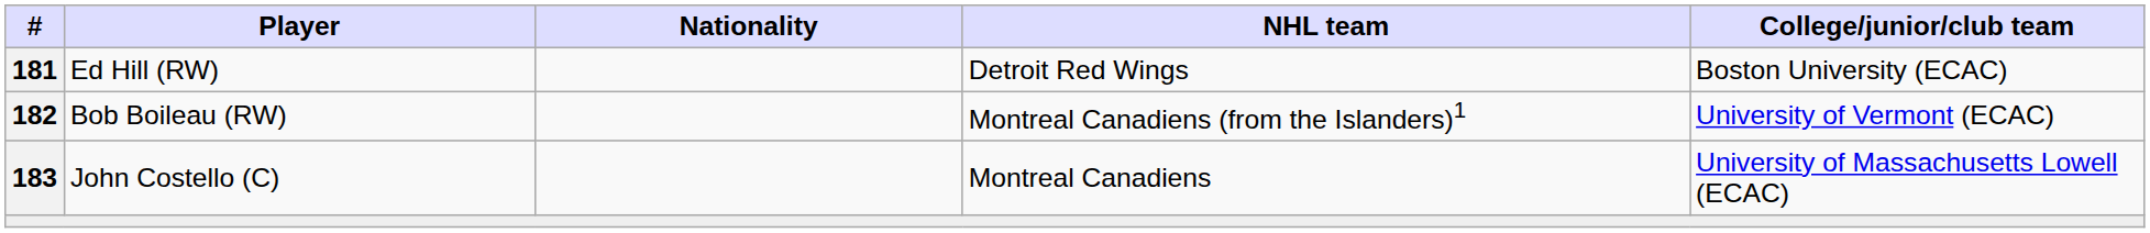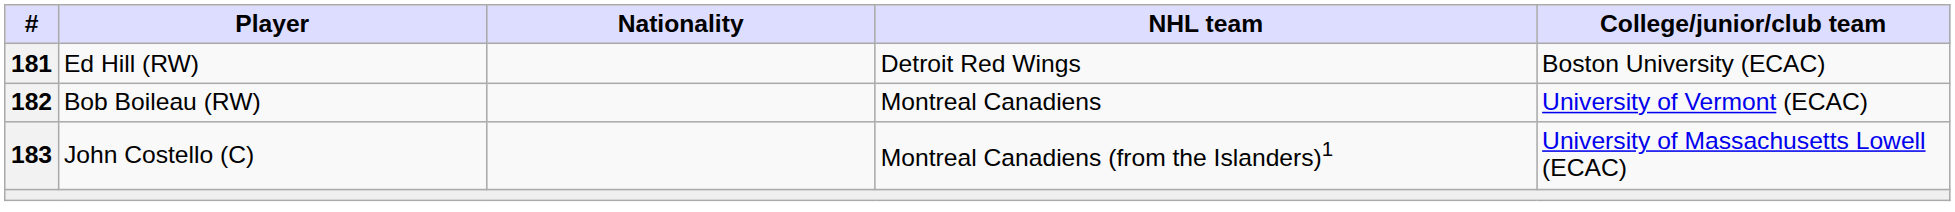Bob Boileau (RW) | NHL team: Montreal Canadiens (from the Islanders)1 -> Montreal Canadiens
John Costello (C) | NHL team: Montreal Canadiens -> Montreal Canadiens (from the Islanders)1
